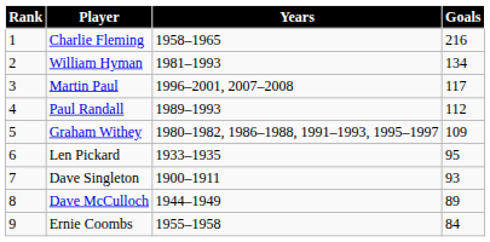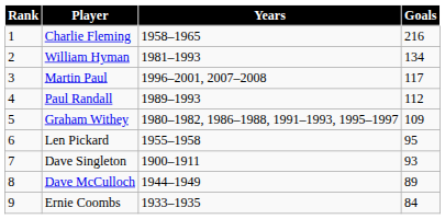Len Pickard | Years: 1933–1935 -> 1955–1958
Ernie Coombs | Years: 1955–1958 -> 1933–1935
